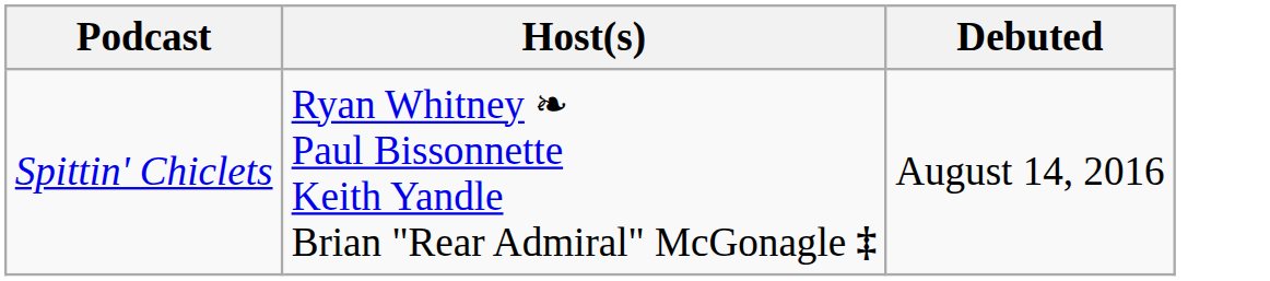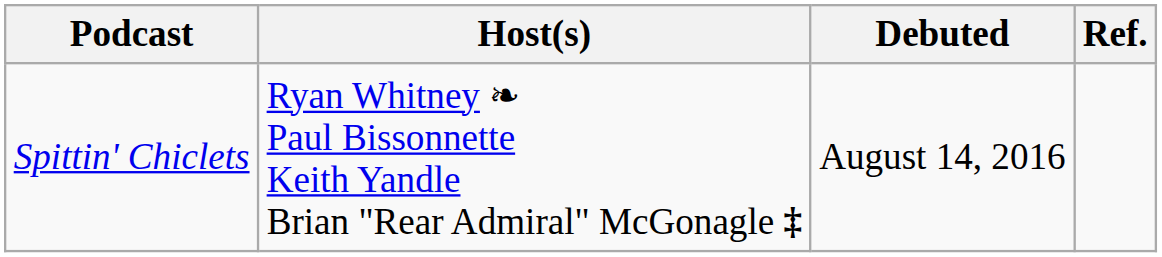+ column: Ref.
